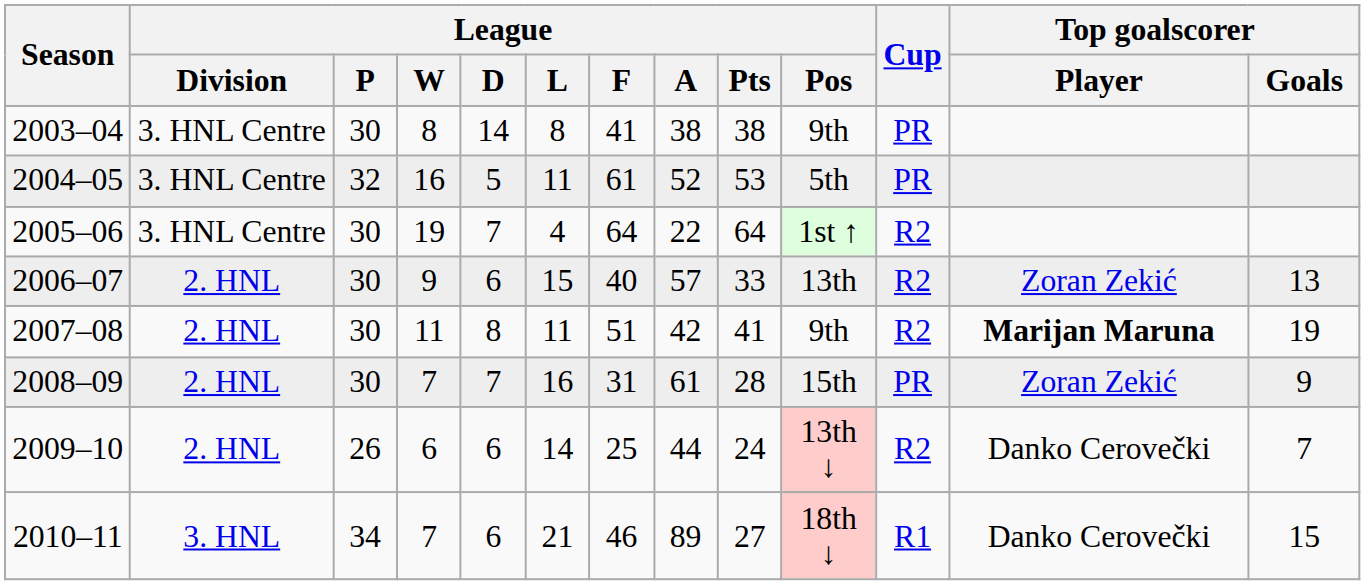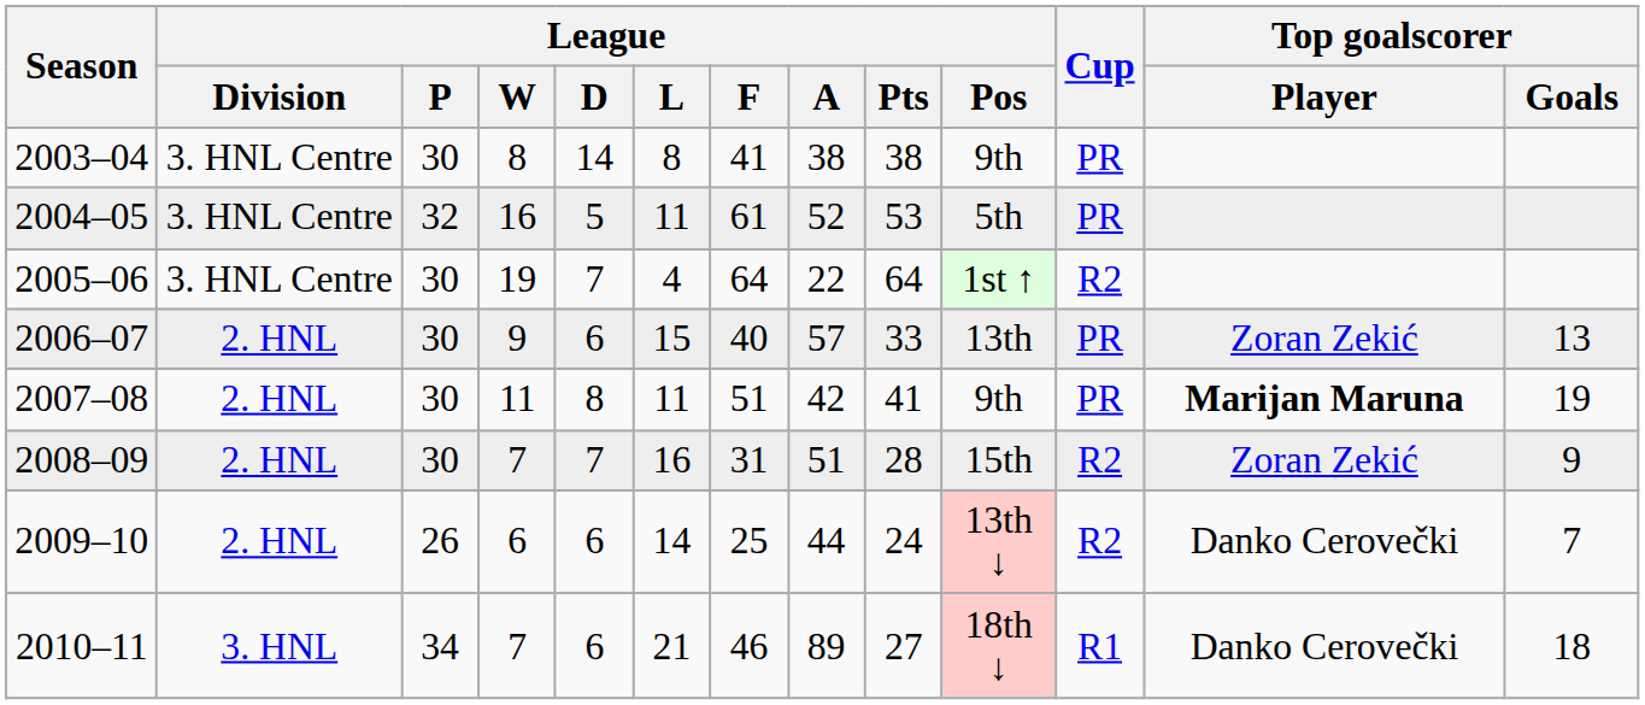2006–07 | Cup: R2 -> PR
2007–08 | Cup: R2 -> PR
2008–09 | League / A: 61 -> 51
2008–09 | Cup: PR -> R2
2010–11 | Top goalscorer / Goals: 15 -> 18
